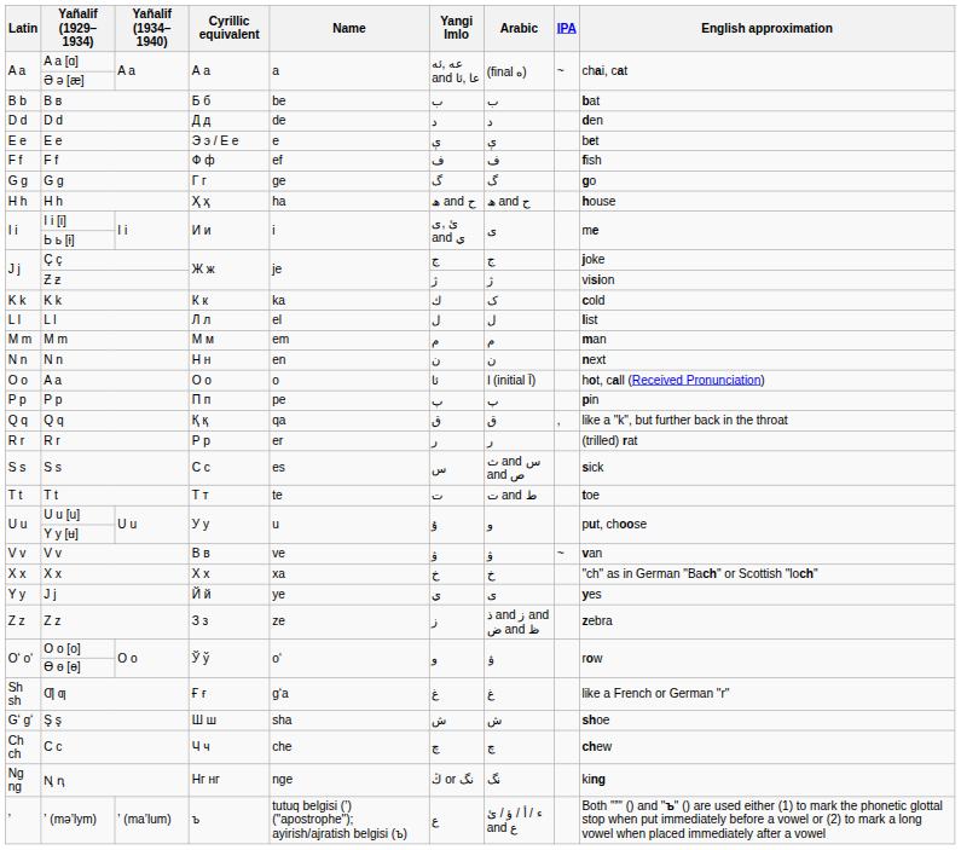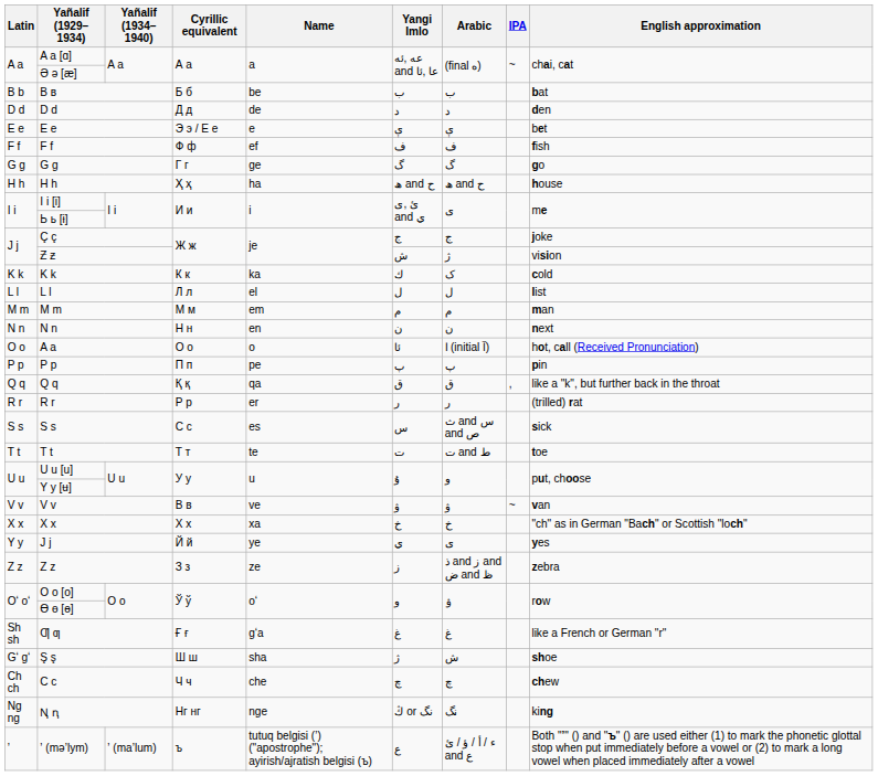Ƶ ƶ | Yangi Imlo: ژ -> ش
Ş ş | Yangi Imlo: ش -> ژ
